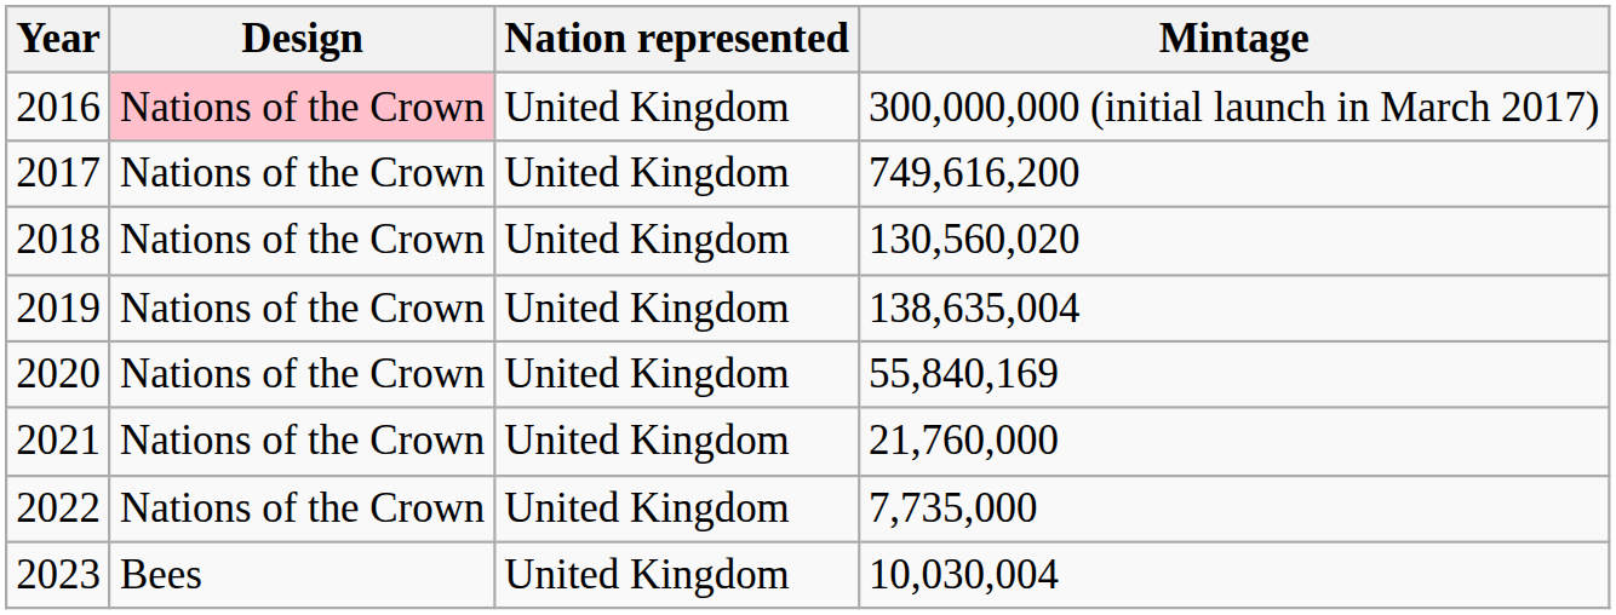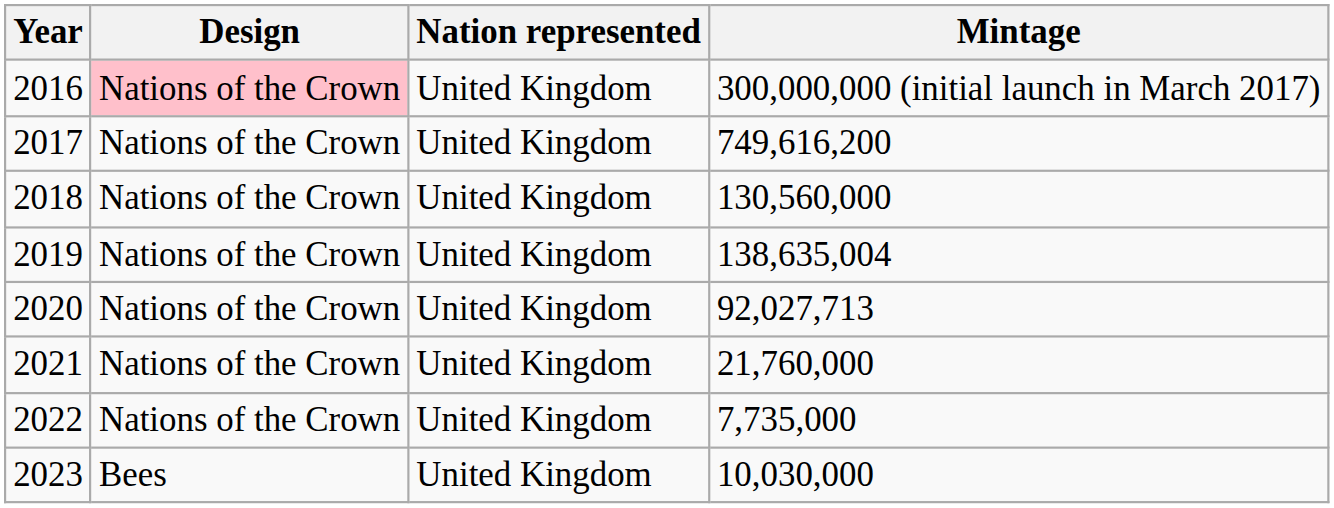2018 | Mintage: 130,560,020 -> 130,560,000
2020 | Mintage: 55,840,169 -> 92,027,713
2023 | Mintage: 10,030,004 -> 10,030,000
